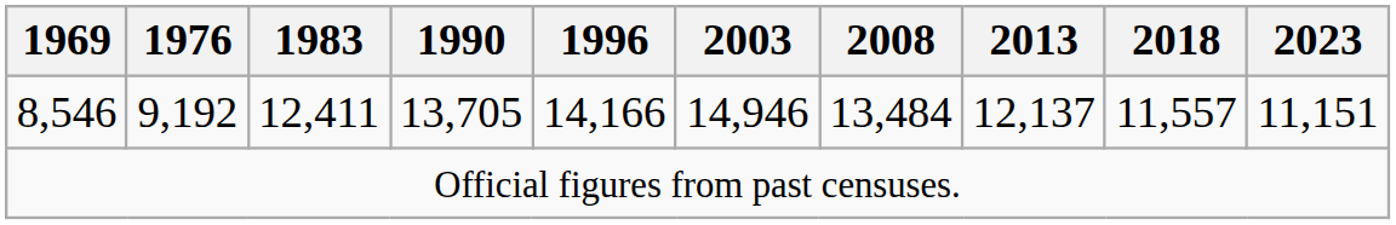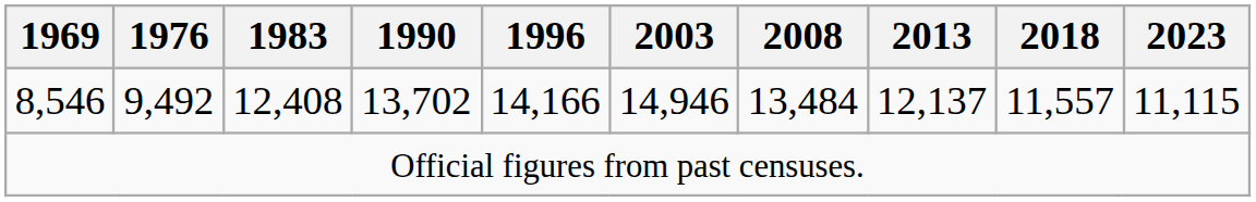8,546 | 1976: 9,192 -> 9,492
8,546 | 1983: 12,411 -> 12,408
8,546 | 1990: 13,705 -> 13,702
8,546 | 2023: 11,151 -> 11,115
